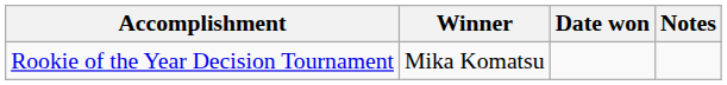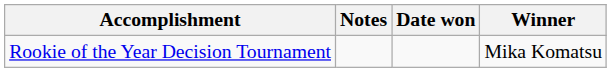columns swapped: Winner <-> Notes
